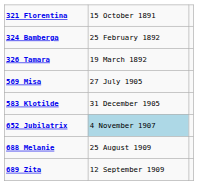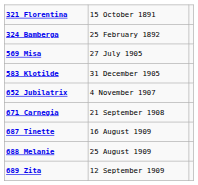- row: 326 Tamara | 19 March 1892
652 Jubilatrix | column 2: lightblue background -> no background
+ row: 671 Carnegia | 21 September 1908
+ row: 687 Tinette | 16 August 1909
